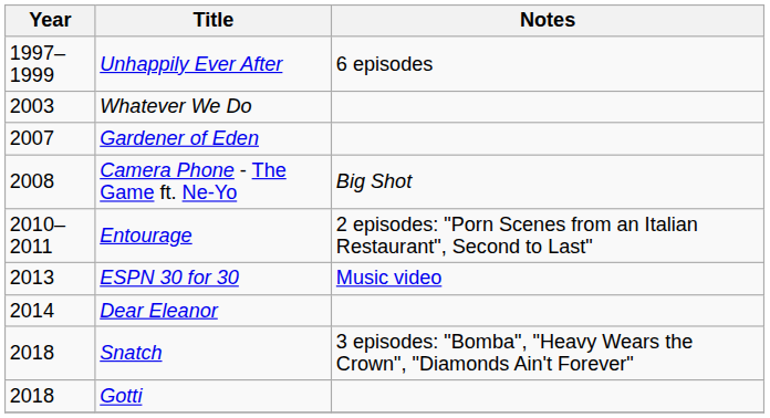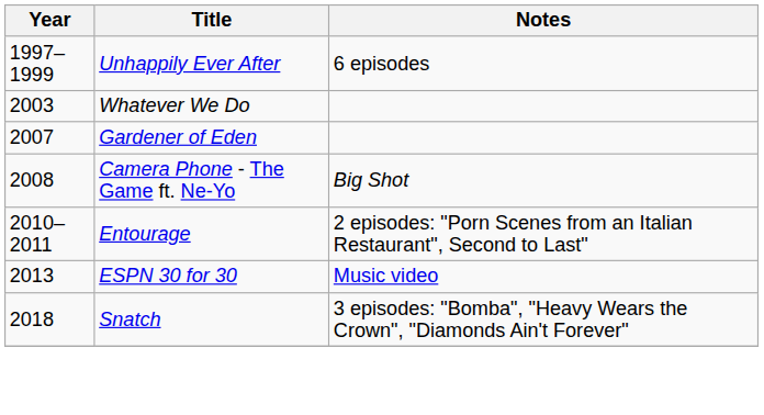- row: 2014 | Dear Eleanor
- row: 2018 | Gotti
